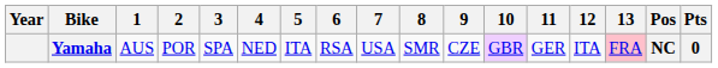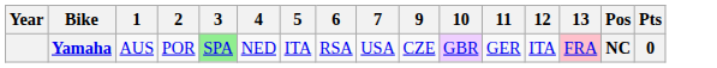- column: 8 | SMR
Yamaha | 3: no background -> lightgreen background
